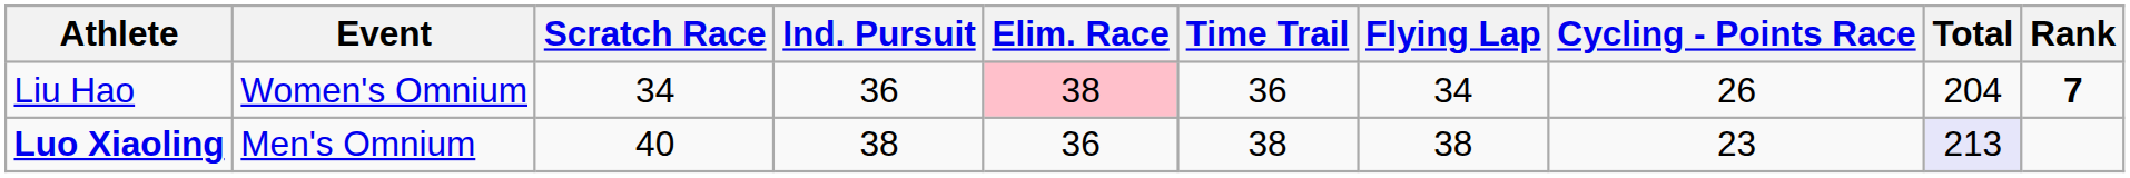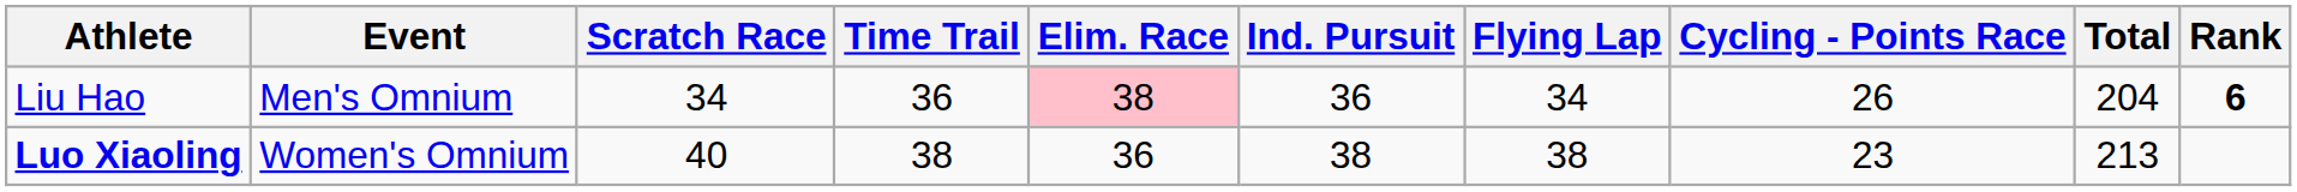columns swapped: Ind. Pursuit <-> Time Trail
Liu Hao | Event: Women's Omnium -> Men's Omnium
Liu Hao | Rank: 7 -> 6
Luo Xiaoling | Event: Men's Omnium -> Women's Omnium
Luo Xiaoling | Total: lavender background -> no background
